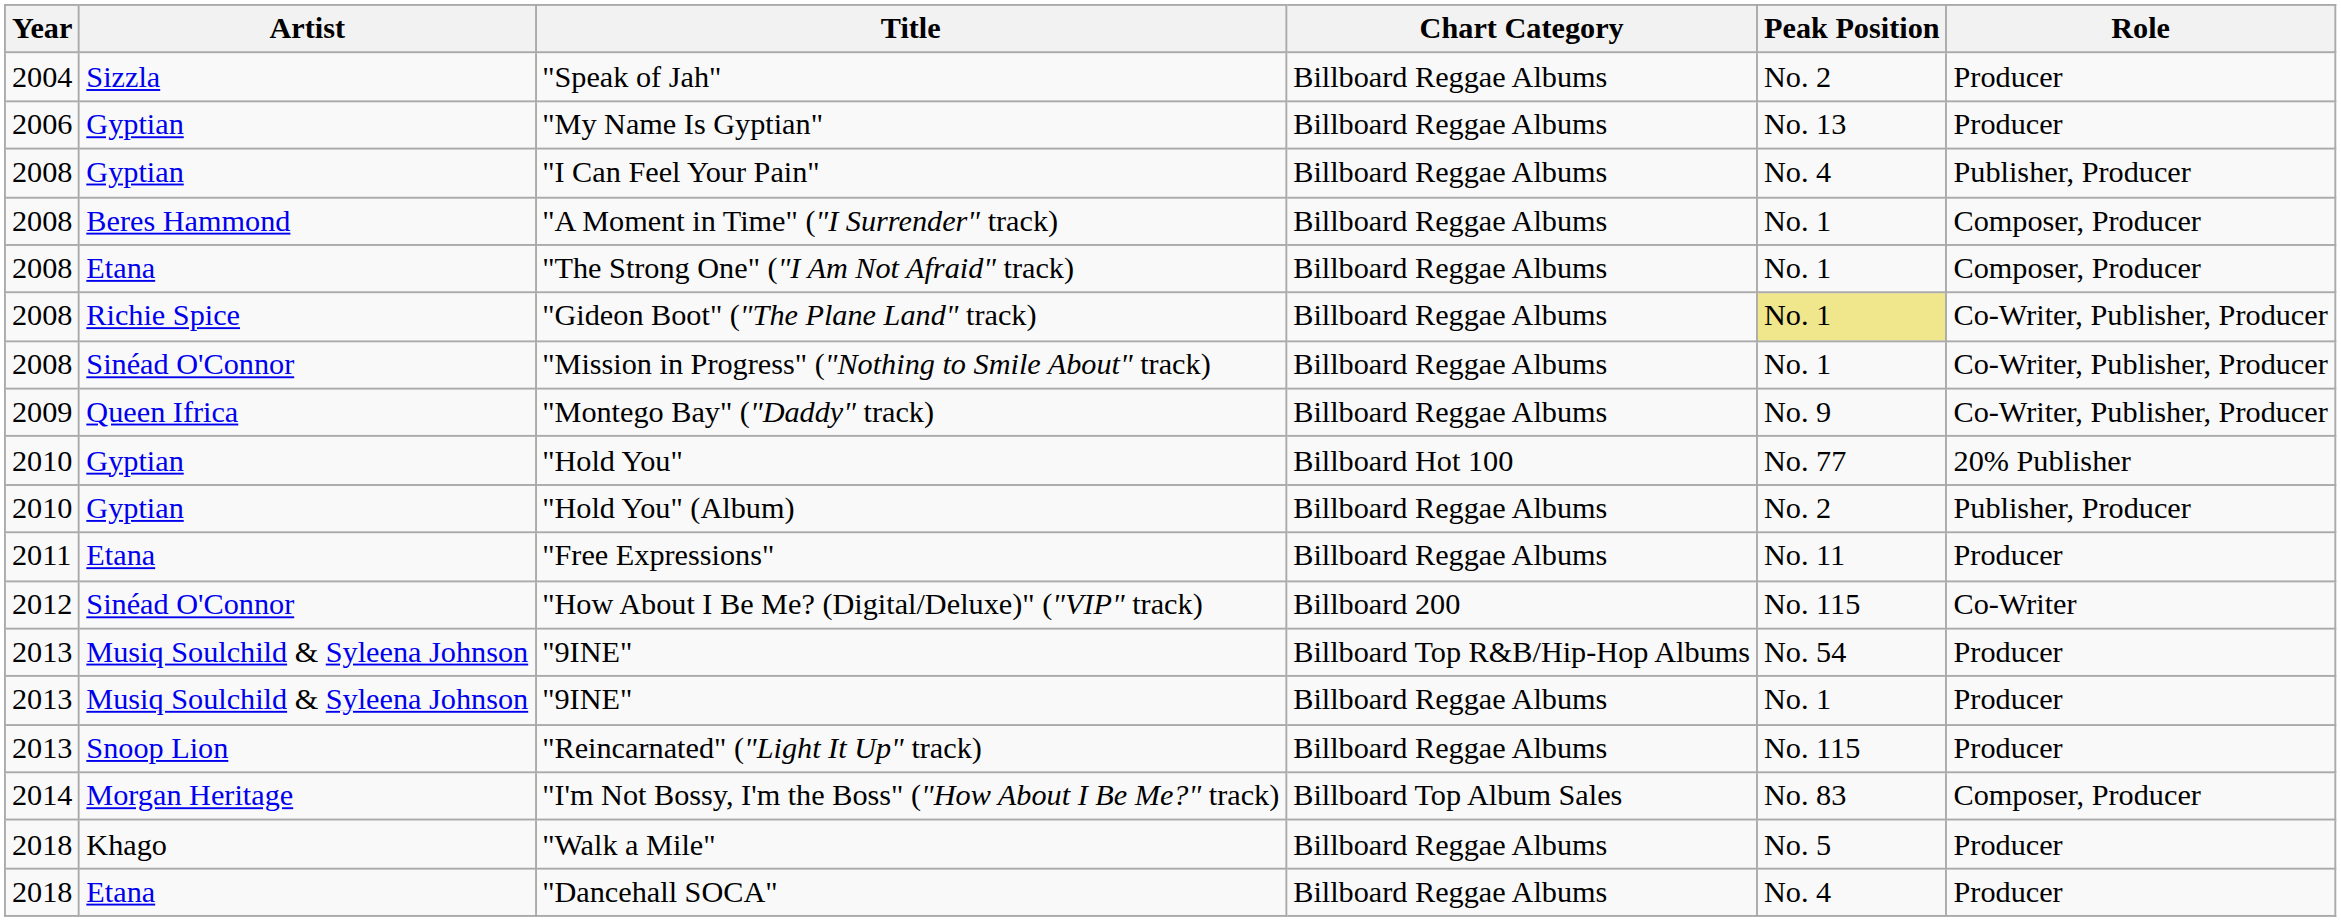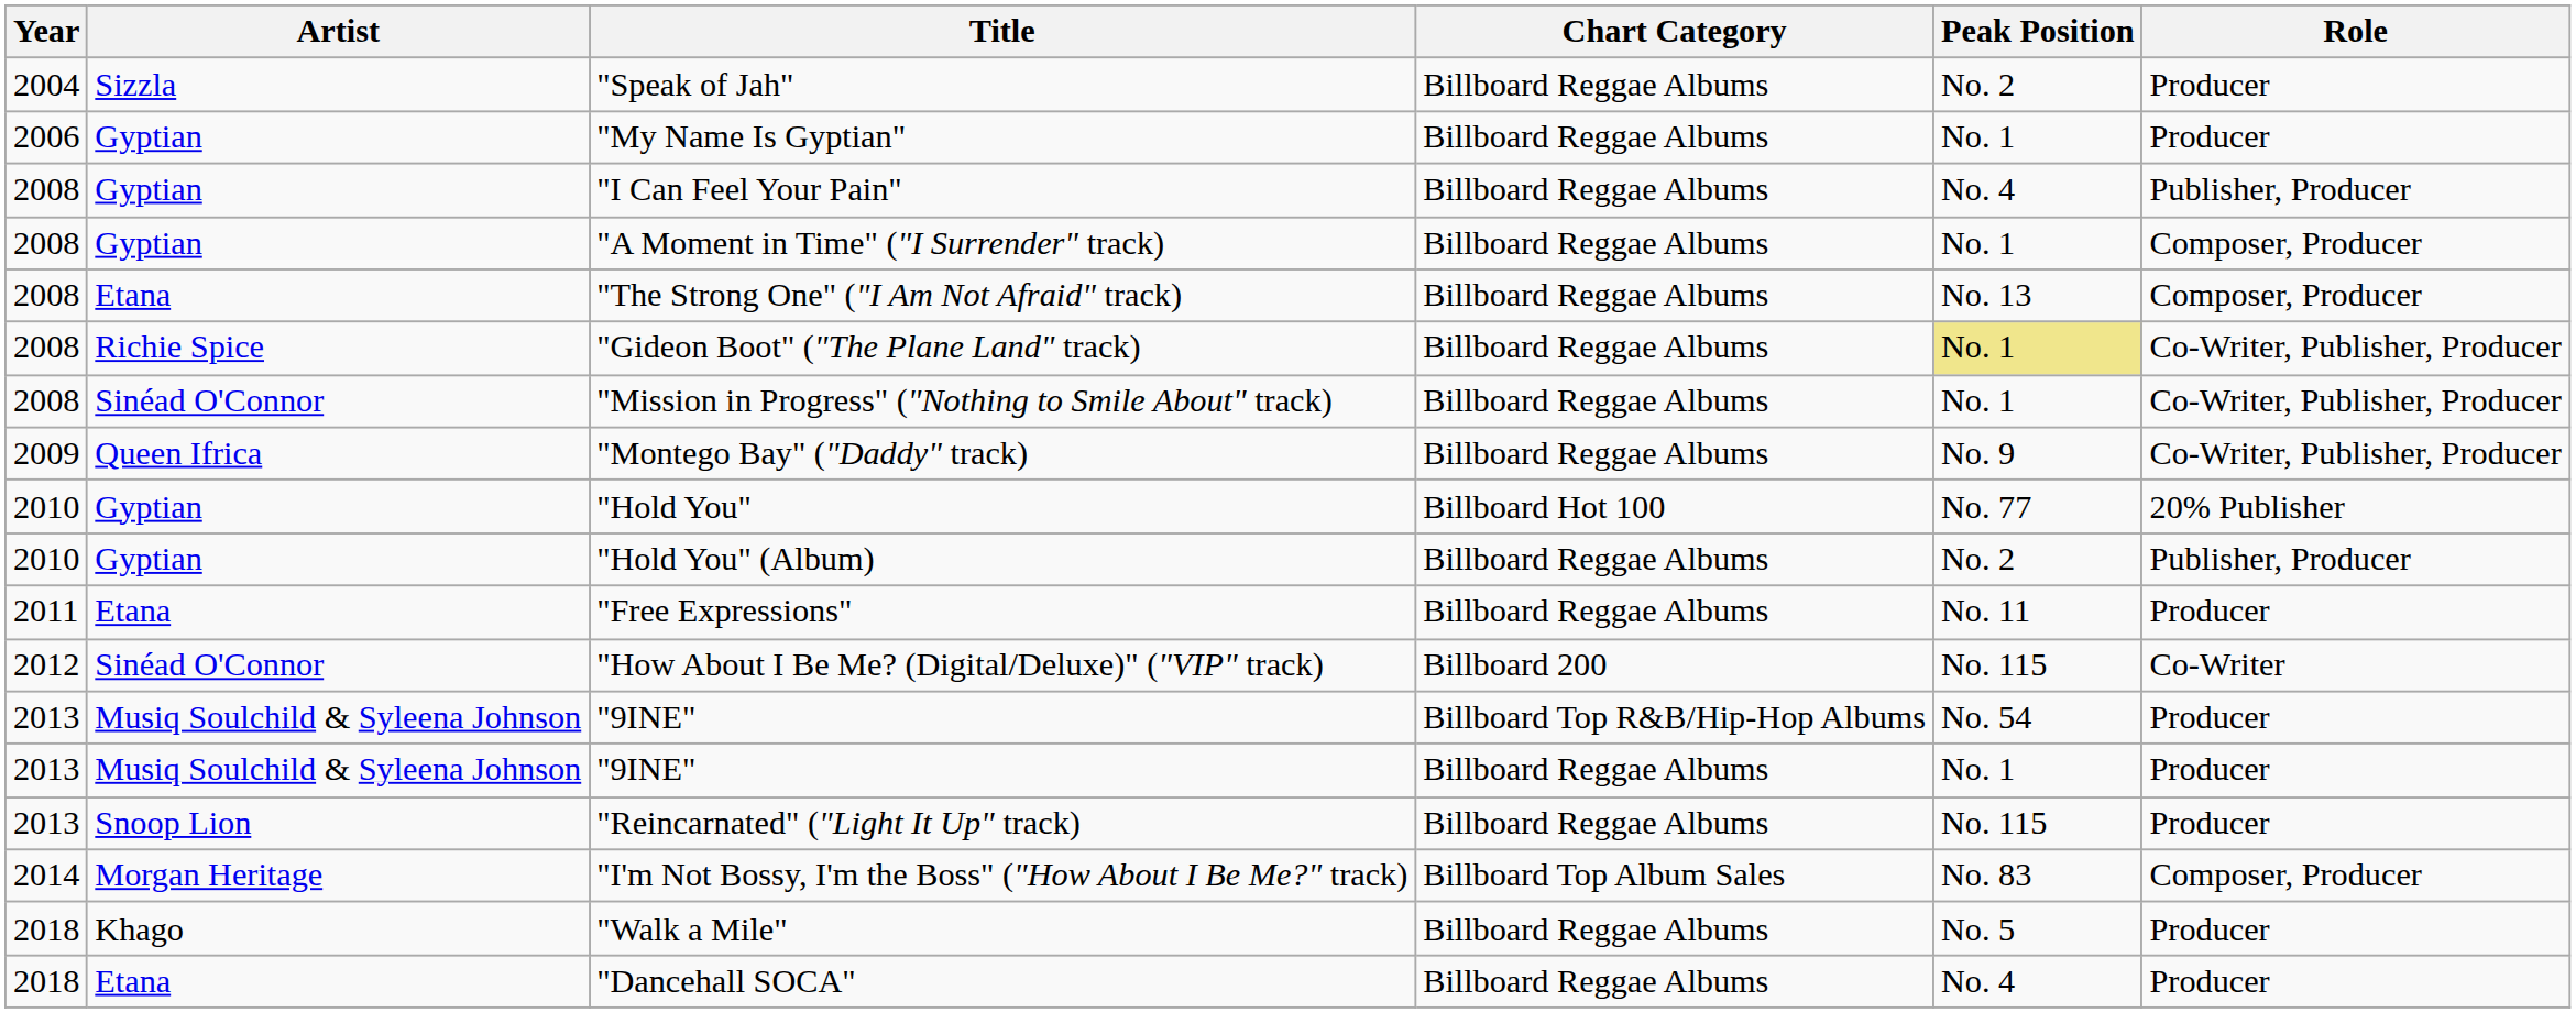"My Name Is Gyptian" | Peak Position: No. 13 -> No. 1
"A Moment in Time" ("I Surrender" track) | Artist: Beres Hammond -> Gyptian
"The Strong One" ("I Am Not Afraid" track) | Peak Position: No. 1 -> No. 13
